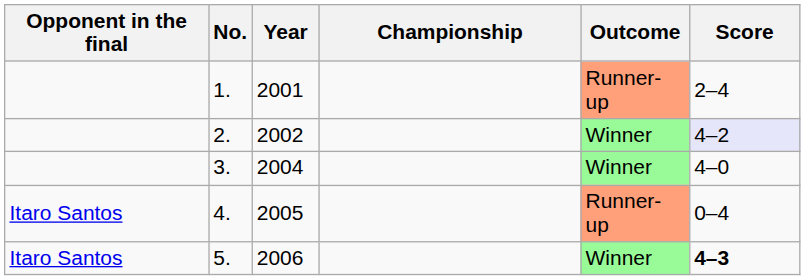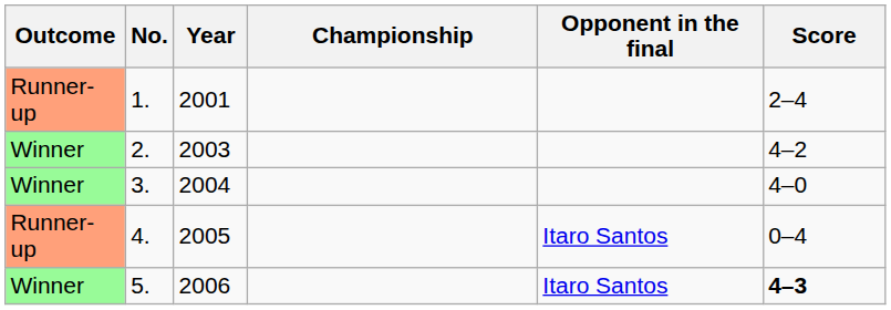columns swapped: Outcome <-> Opponent in the final
2. | Year: 2002 -> 2003
2. | Score: lavender background -> no background
